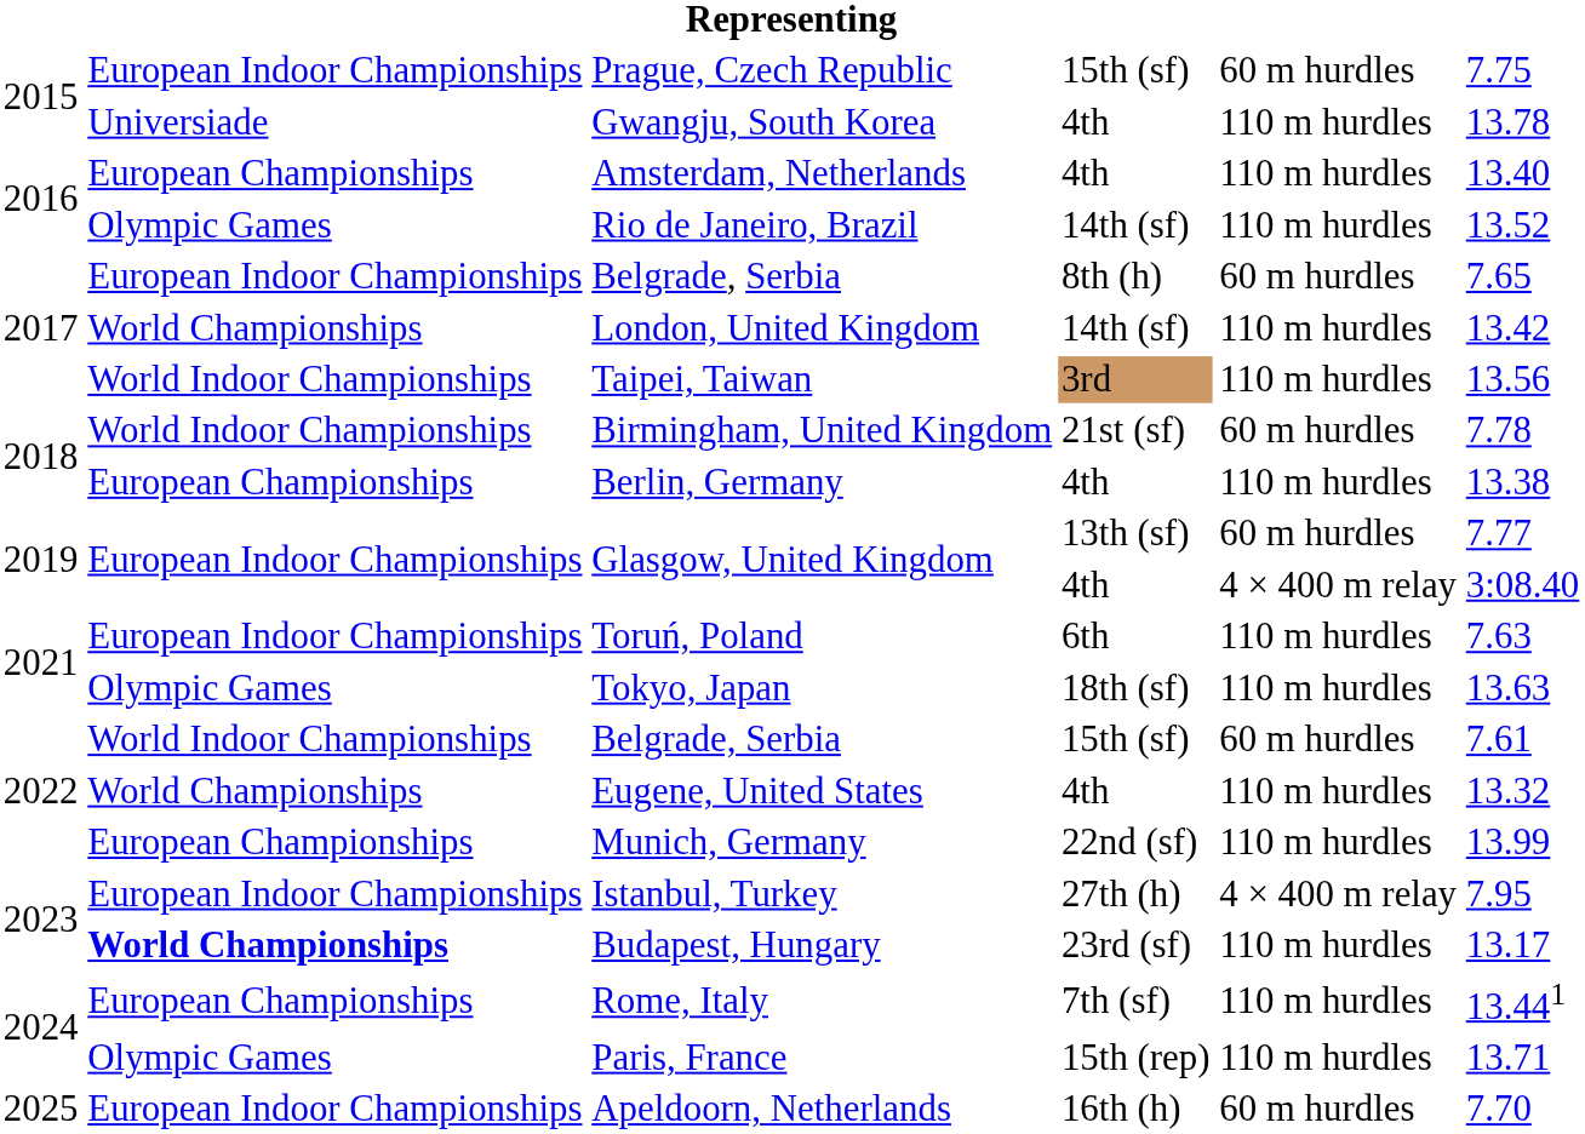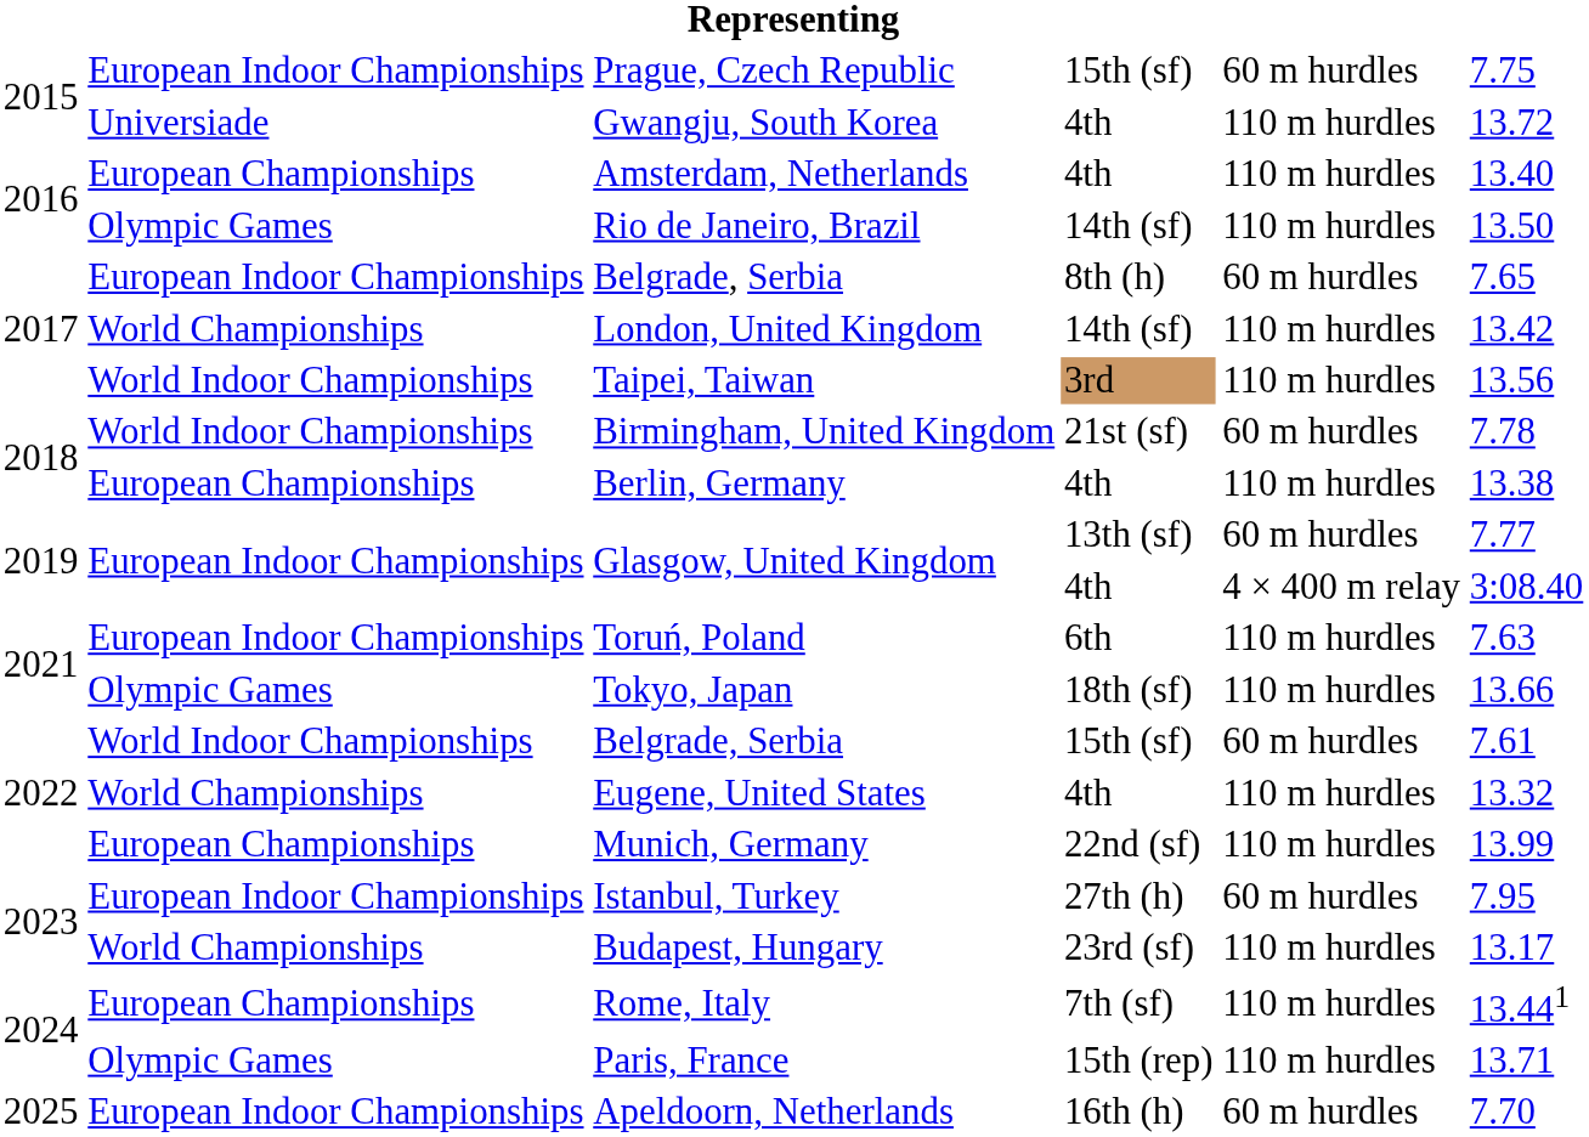Gwangju, South Korea | column 6: 13.78 -> 13.72
Rio de Janeiro, Brazil | column 6: 13.52 -> 13.50
Tokyo, Japan | column 6: 13.63 -> 13.66
Istanbul, Turkey | column 5: 4 × 400 m relay -> 60 m hurdles
Budapest, Hungary | column 2: bold -> normal
